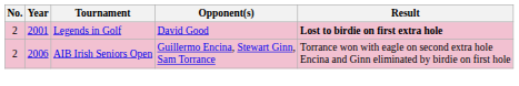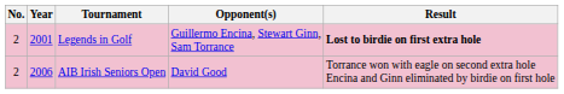Legends in Golf | Opponent(s): David Good -> Guillermo Encina, Stewart Ginn, Sam Torrance
AIB Irish Seniors Open | Opponent(s): Guillermo Encina, Stewart Ginn, Sam Torrance -> David Good
